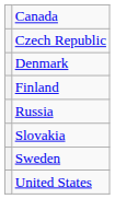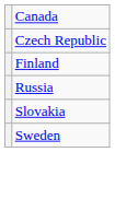- row: Denmark
- row: United States
